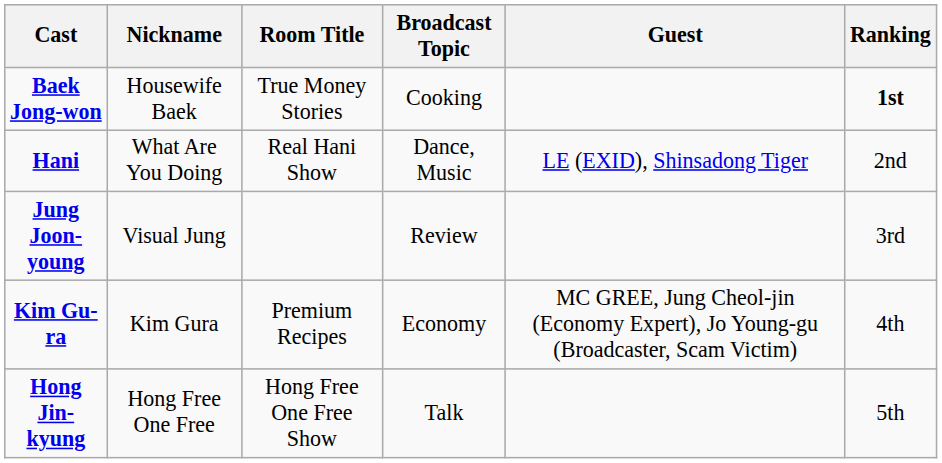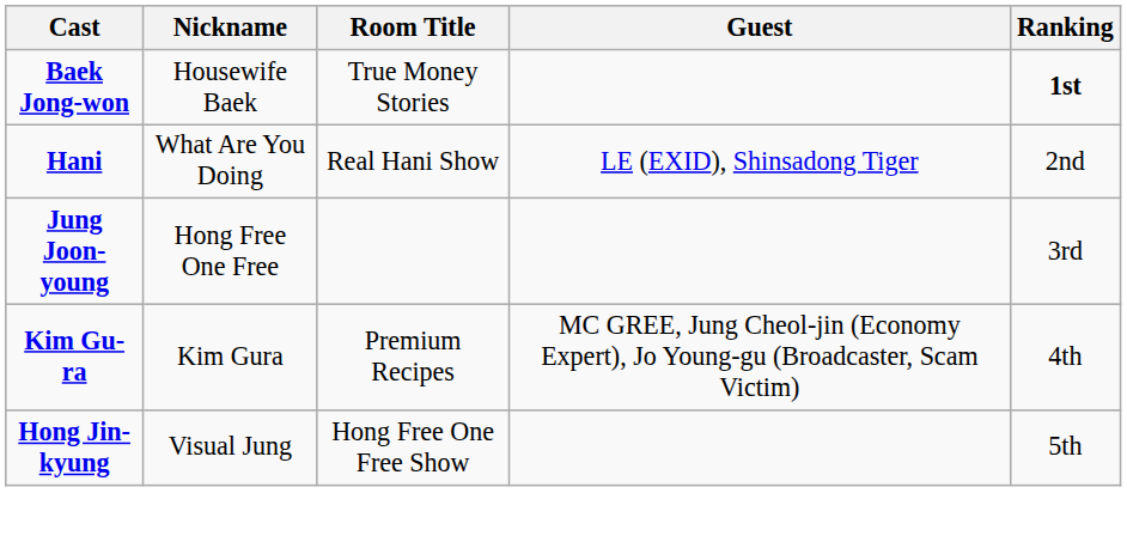- column: Broadcast Topic | Cooking | Dance, Music | Review | Economy | Talk
Jung Joon-young | Nickname: Visual Jung -> Hong Free One Free
Hong Jin-kyung | Nickname: Hong Free One Free -> Visual Jung
